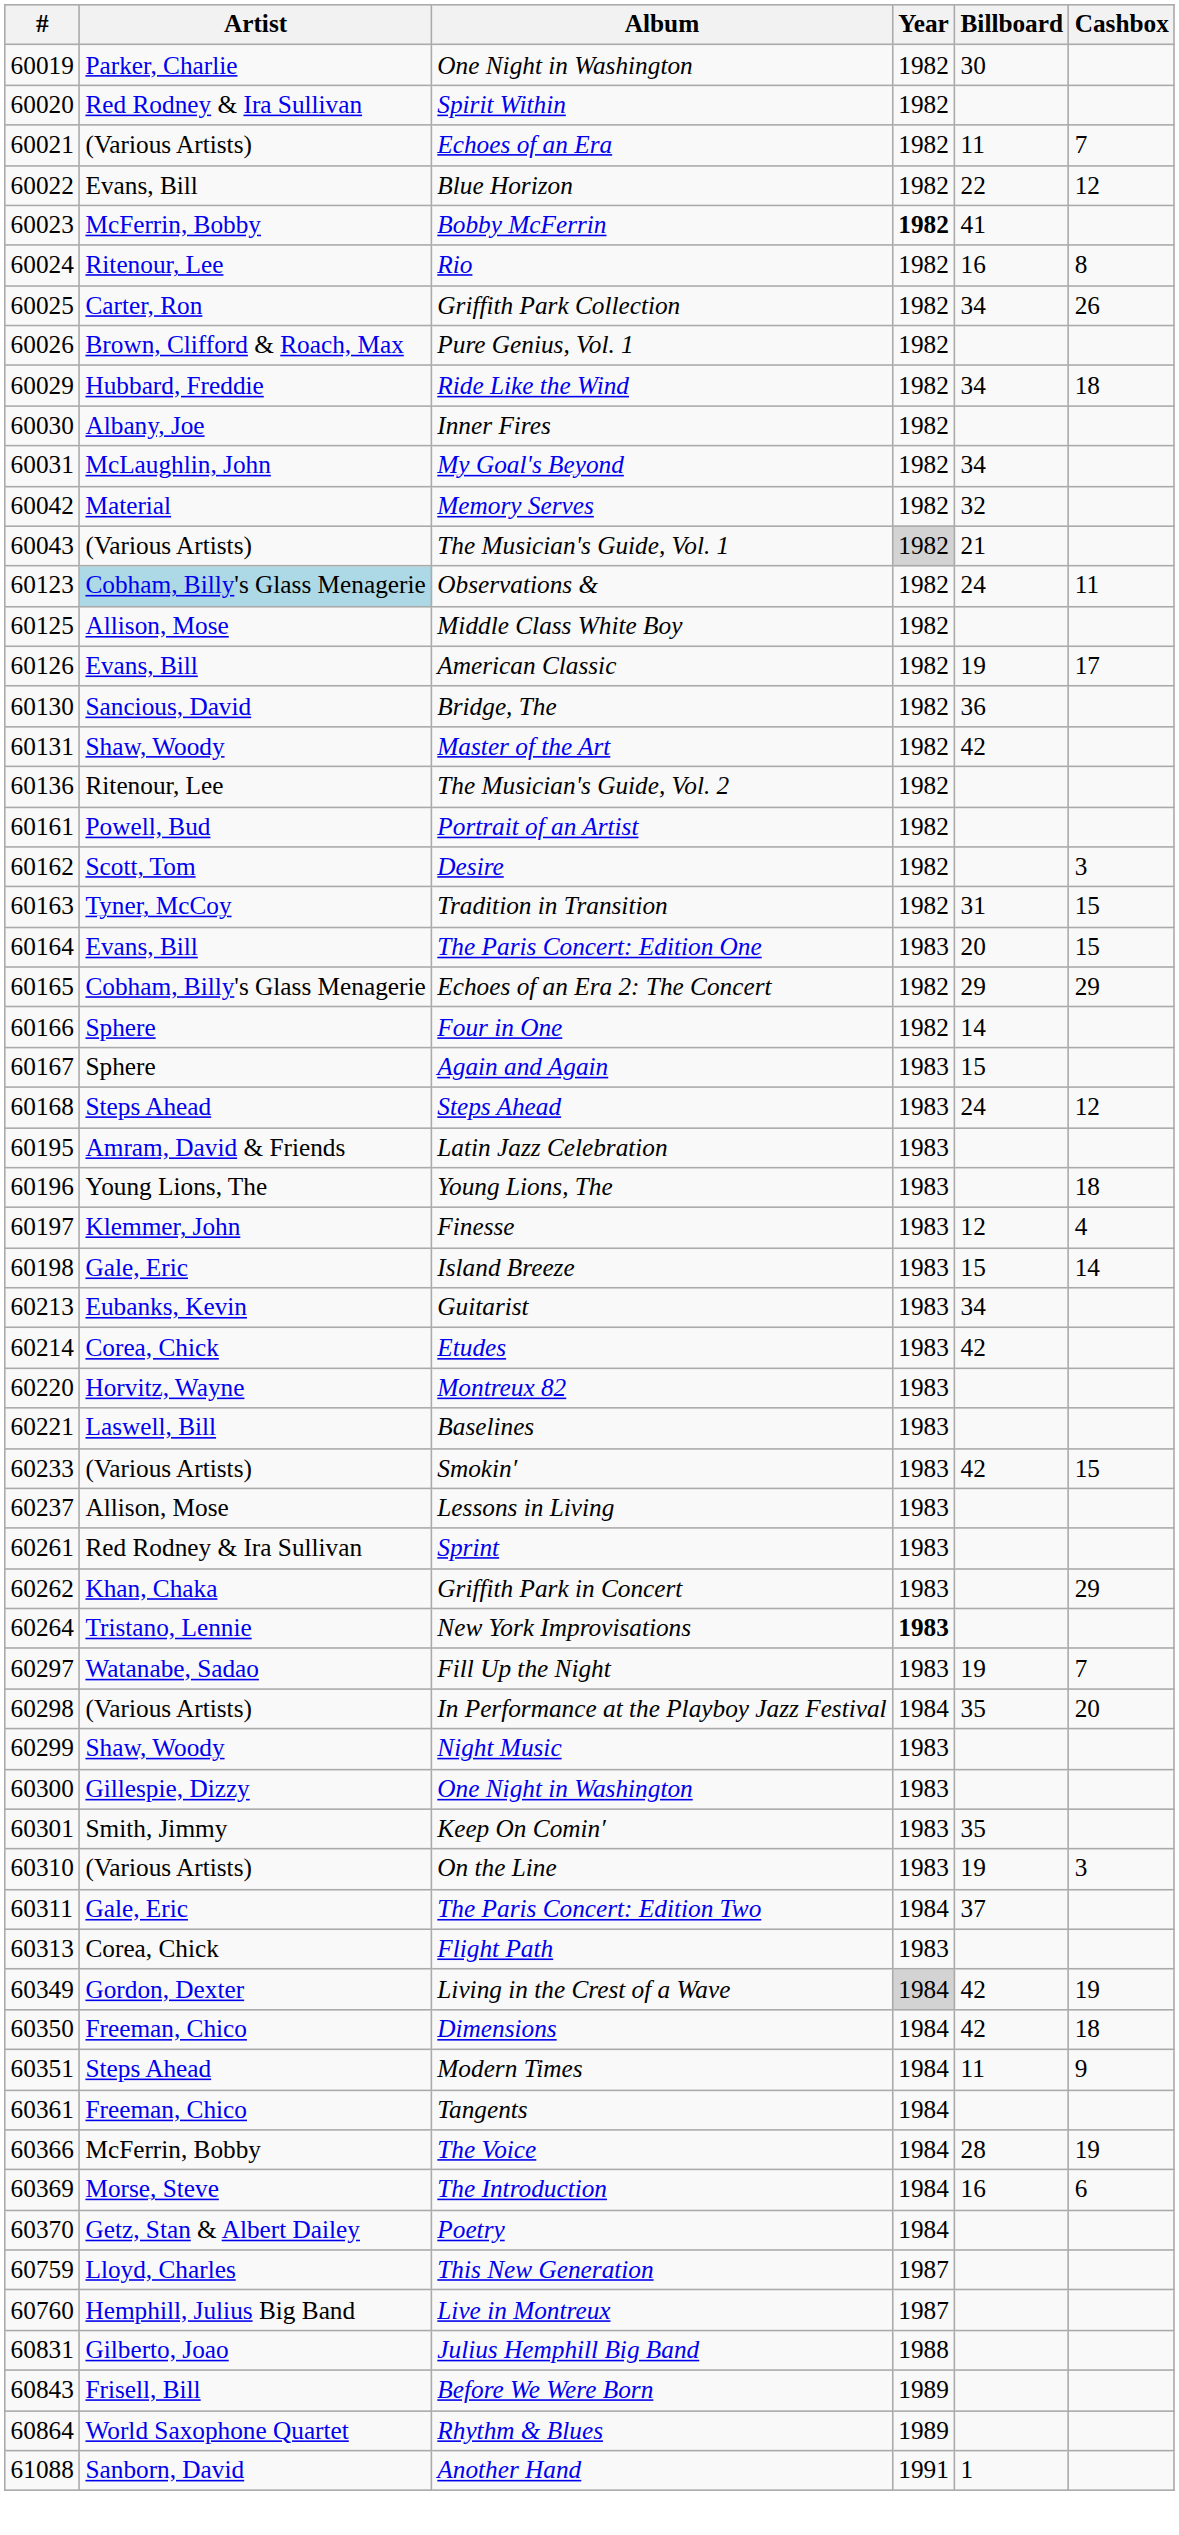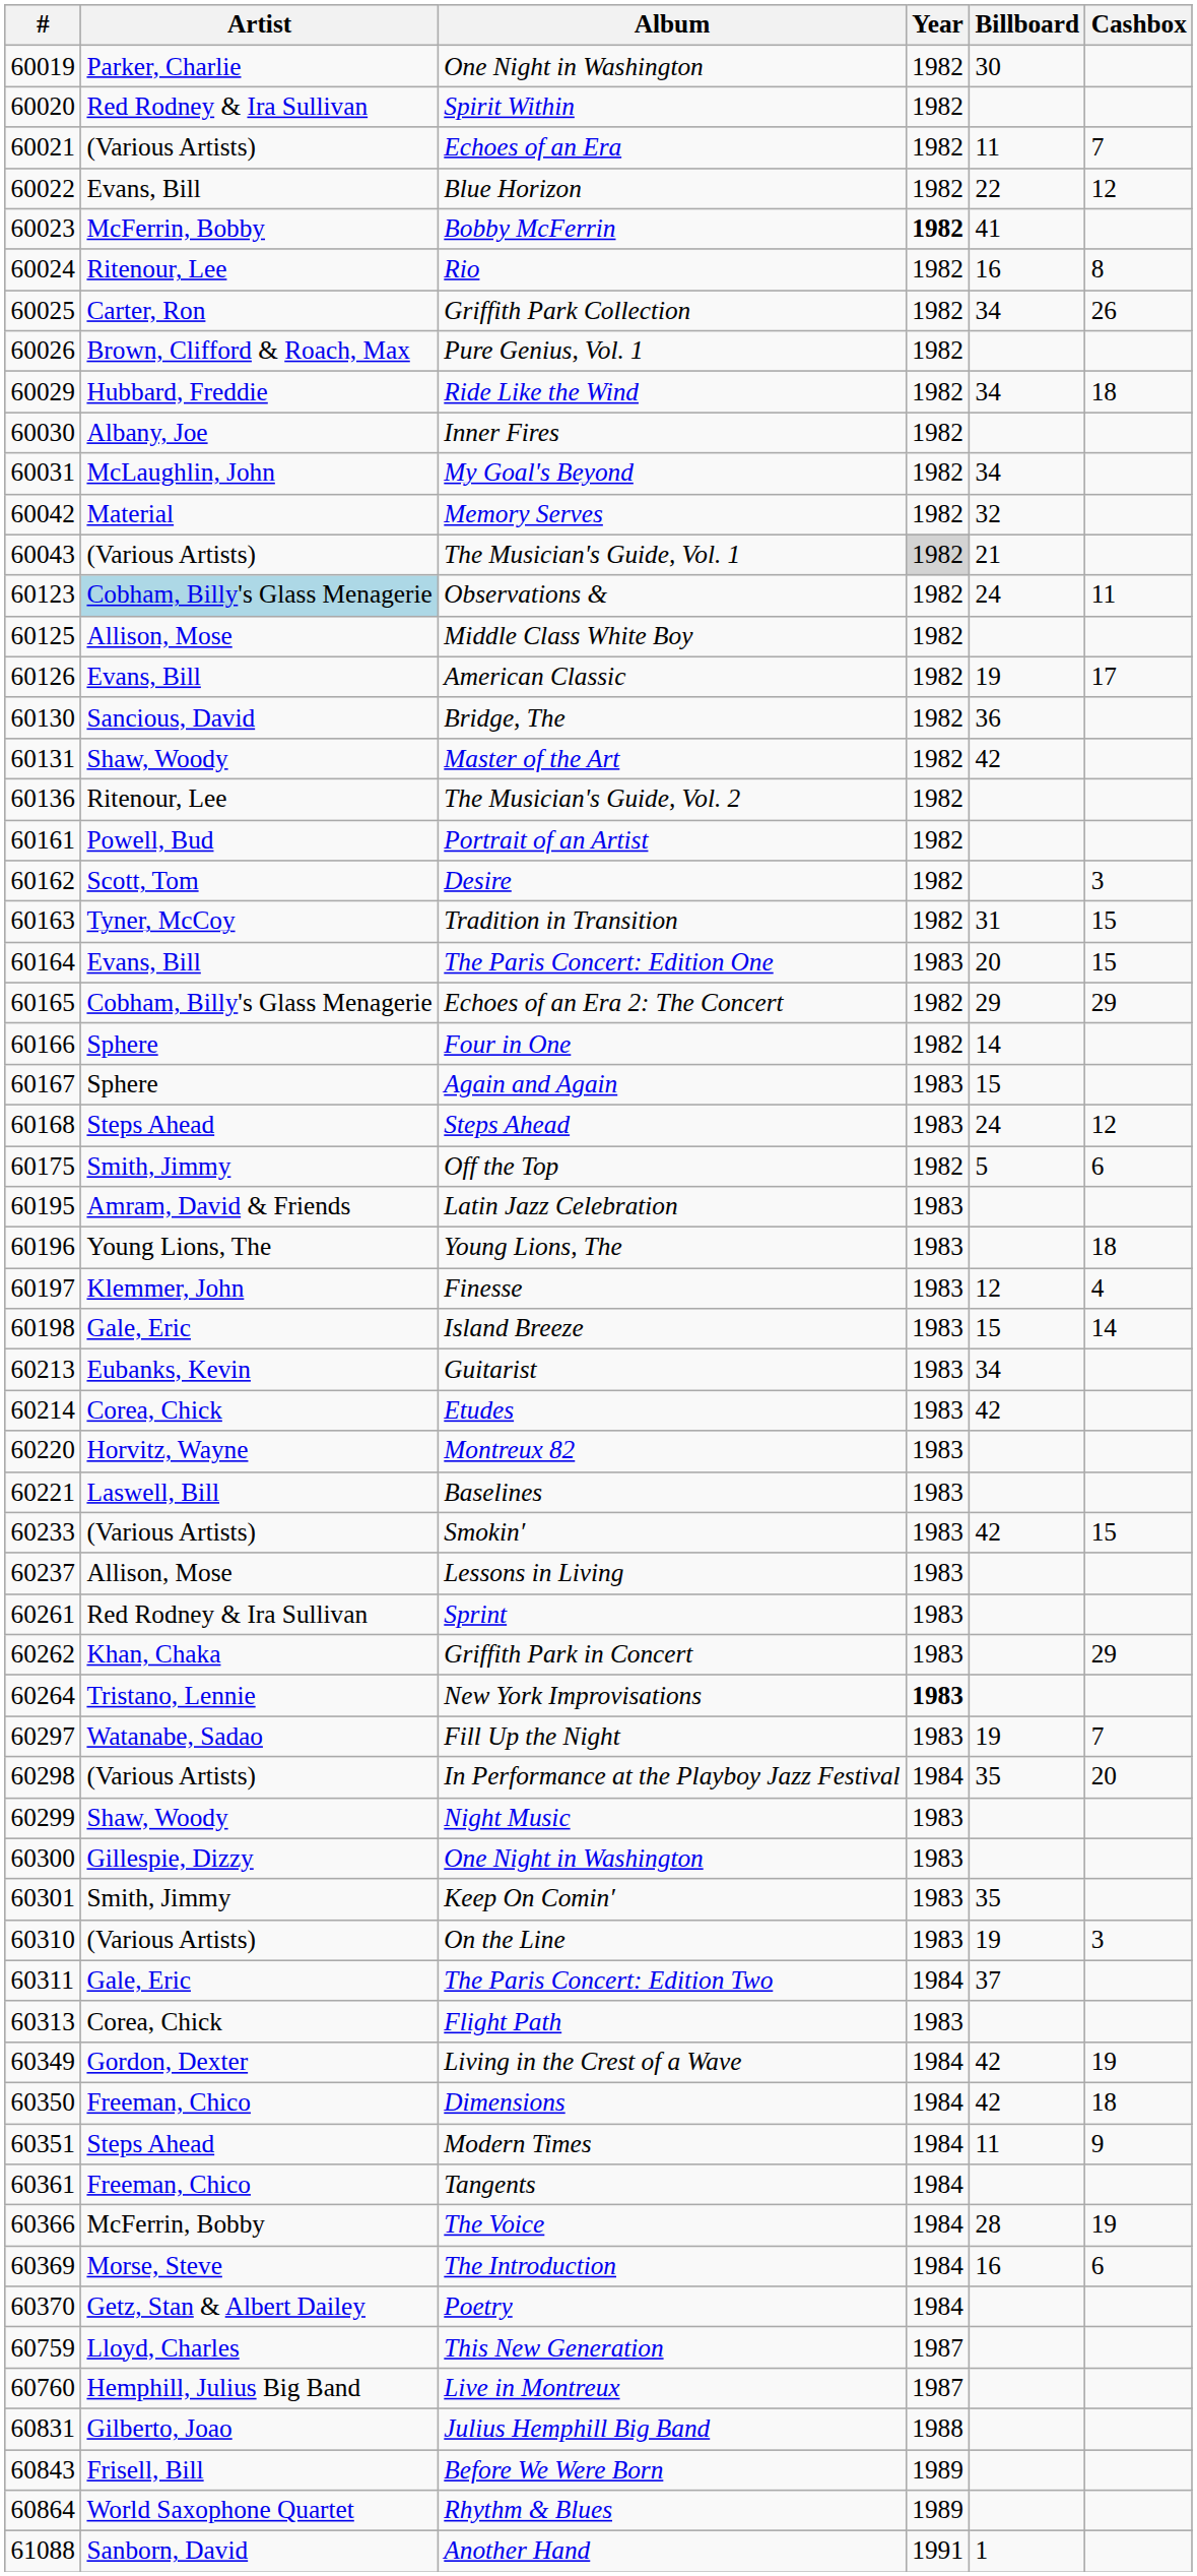+ row: 60175 | Smith, Jimmy | Off the Top | 1982 | 5 | 6
Living in the Crest of a Wave | Year: lightgrey background -> no background
